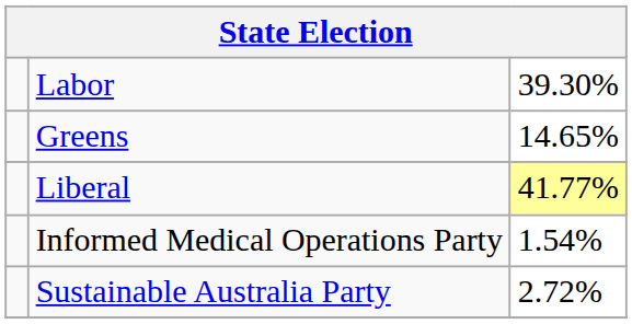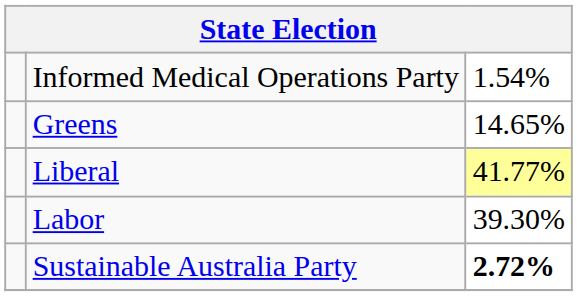rows swapped: Labor <-> Informed Medical Operations Party
Sustainable Australia Party | column 3: normal -> bold
